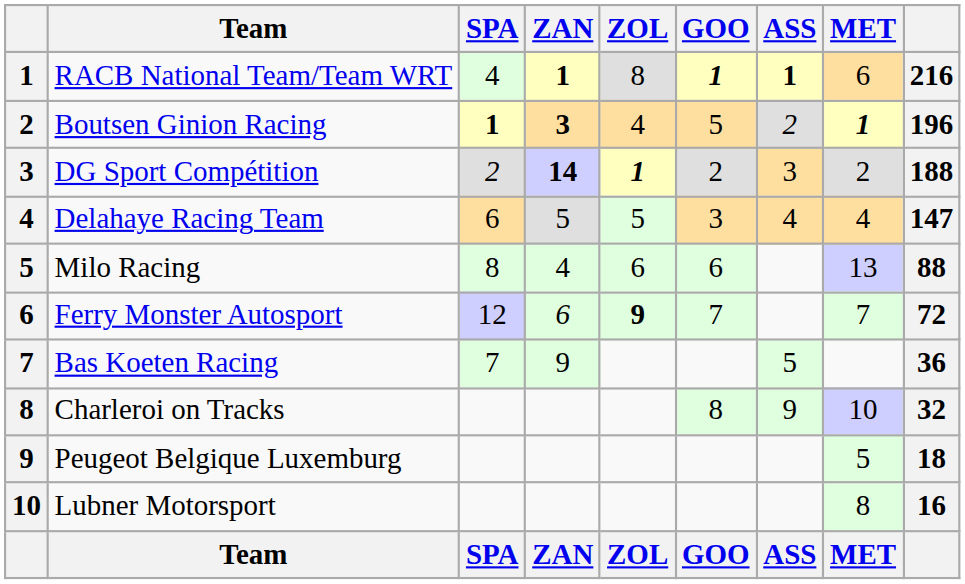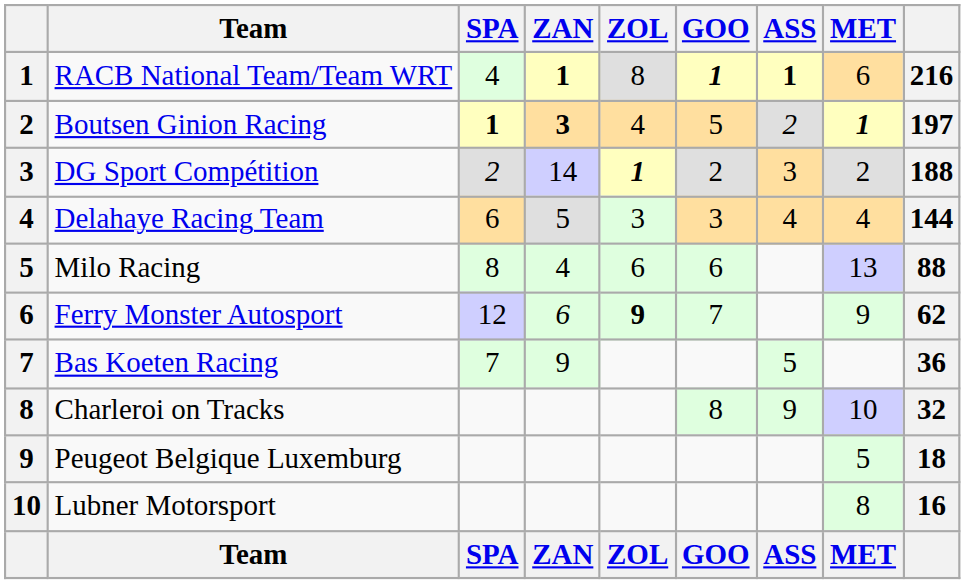Boutsen Ginion Racing | column 9: 196 -> 197
DG Sport Compétition | ZAN: bold -> normal
Delahaye Racing Team | ZOL: 5 -> 3
Delahaye Racing Team | column 9: 147 -> 144
Ferry Monster Autosport | MET: 7 -> 9
Ferry Monster Autosport | column 9: 72 -> 62
